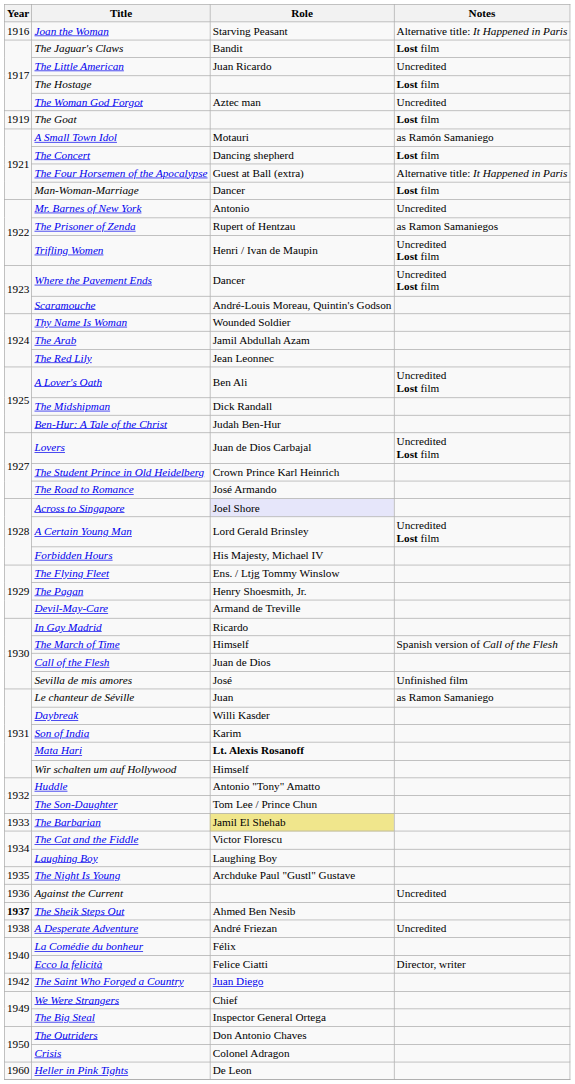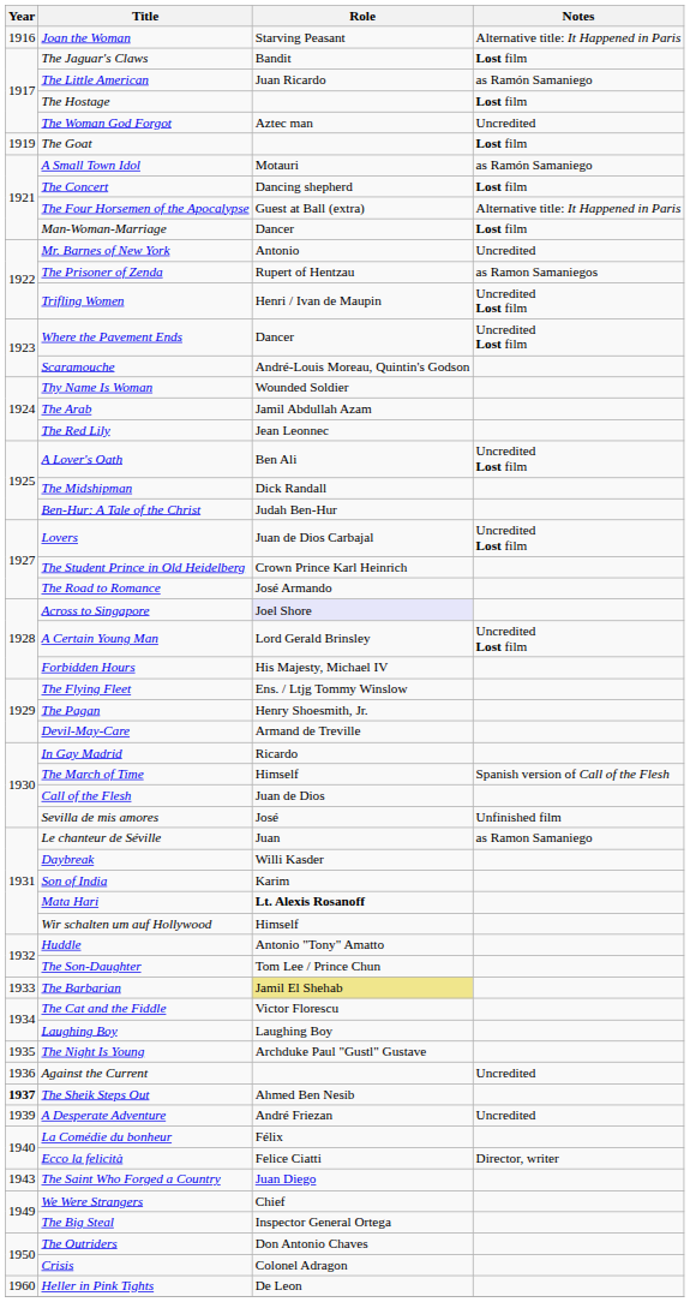The Little American | Notes: Uncredited -> as Ramón Samaniego
A Desperate Adventure | Year: 1938 -> 1939
The Saint Who Forged a Country | Year: 1942 -> 1943
